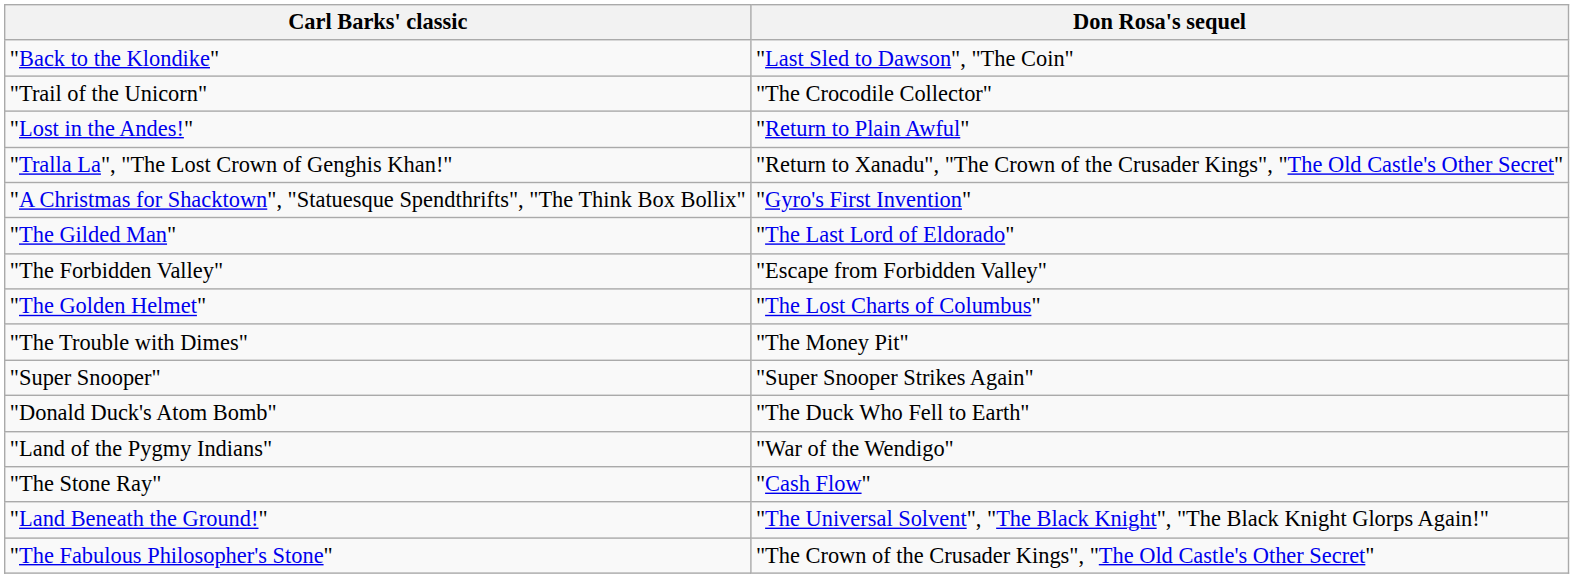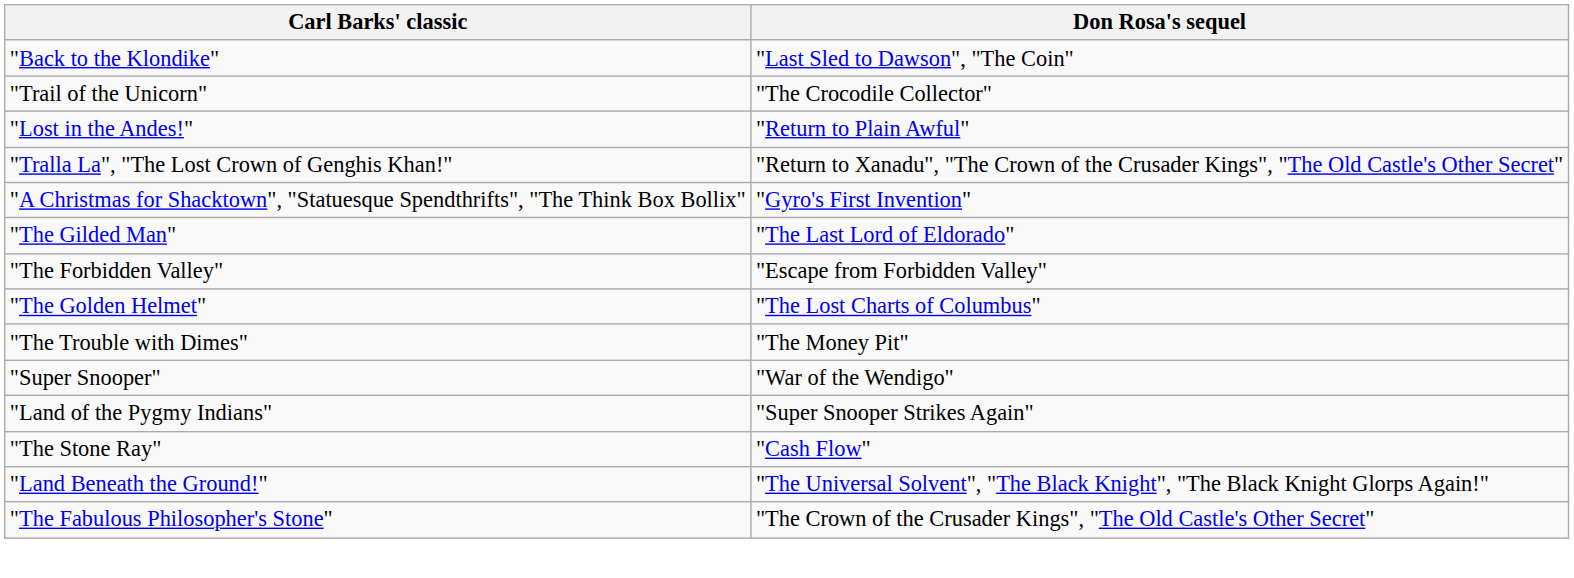"Super Snooper" | Don Rosa's sequel: "Super Snooper Strikes Again" -> "War of the Wendigo"
- row: "Donald Duck's Atom Bomb" | "The Duck Who Fell to Earth"
"Land of the Pygmy Indians" | Don Rosa's sequel: "War of the Wendigo" -> "Super Snooper Strikes Again"
